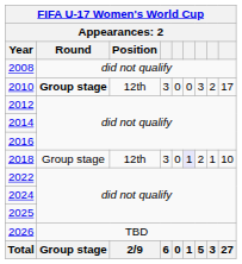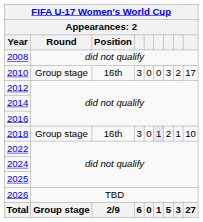2010 | Round: bold -> normal
2010 | Position: 12th -> 16th
2018 | Position: 12th -> 16th
